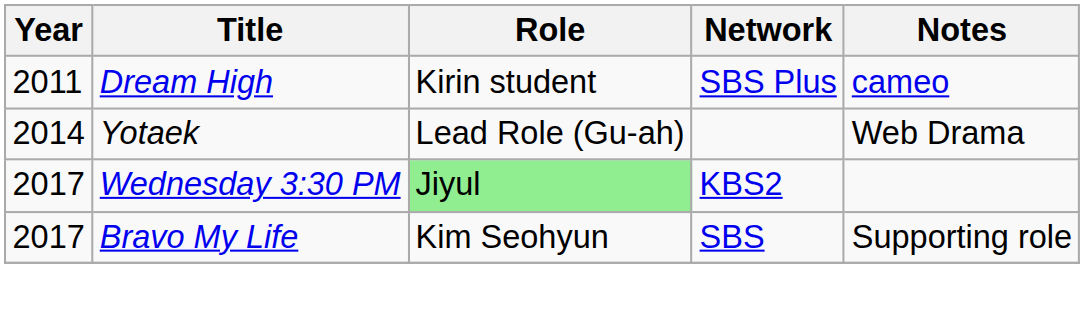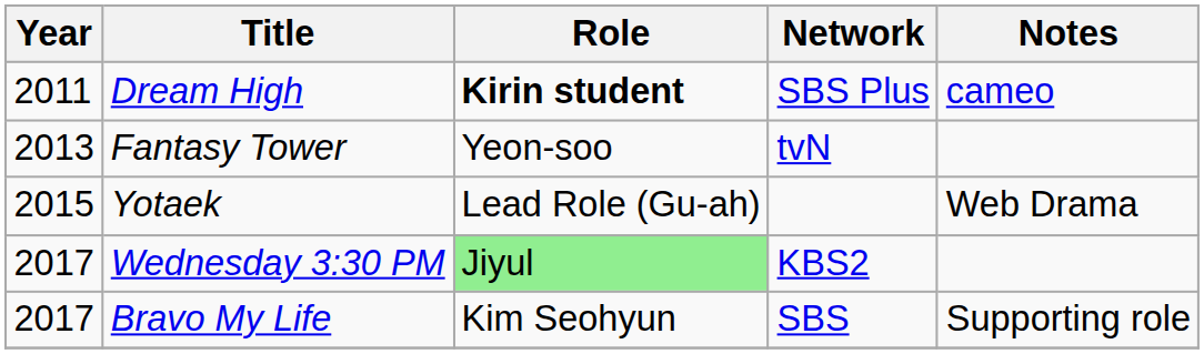Dream High | Role: normal -> bold
+ row: 2013 | Fantasy Tower | Yeon-soo | tvN
Yotaek | Year: 2014 -> 2015
